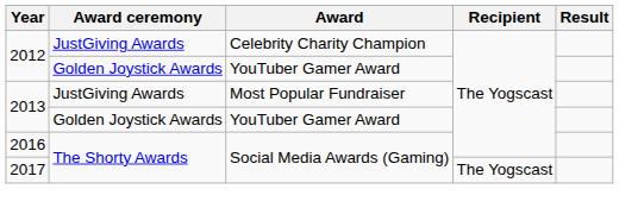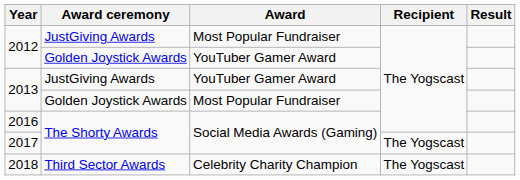2012 / JustGiving Awards | Award: Celebrity Charity Champion -> Most Popular Fundraiser
2013 / JustGiving Awards | Award: Most Popular Fundraiser -> YouTuber Gamer Award
2013 / Golden Joystick Awards | Award: YouTuber Gamer Award -> Most Popular Fundraiser
+ row: 2018 | Third Sector Awards | Celebrity Charity Champion | The Yogscast
